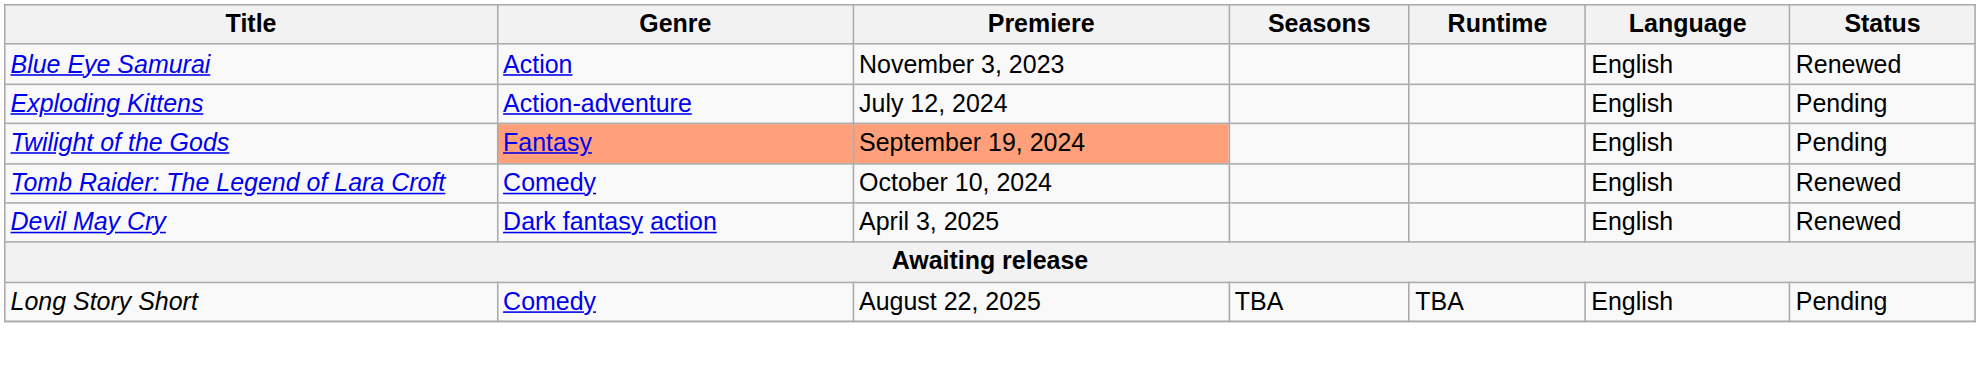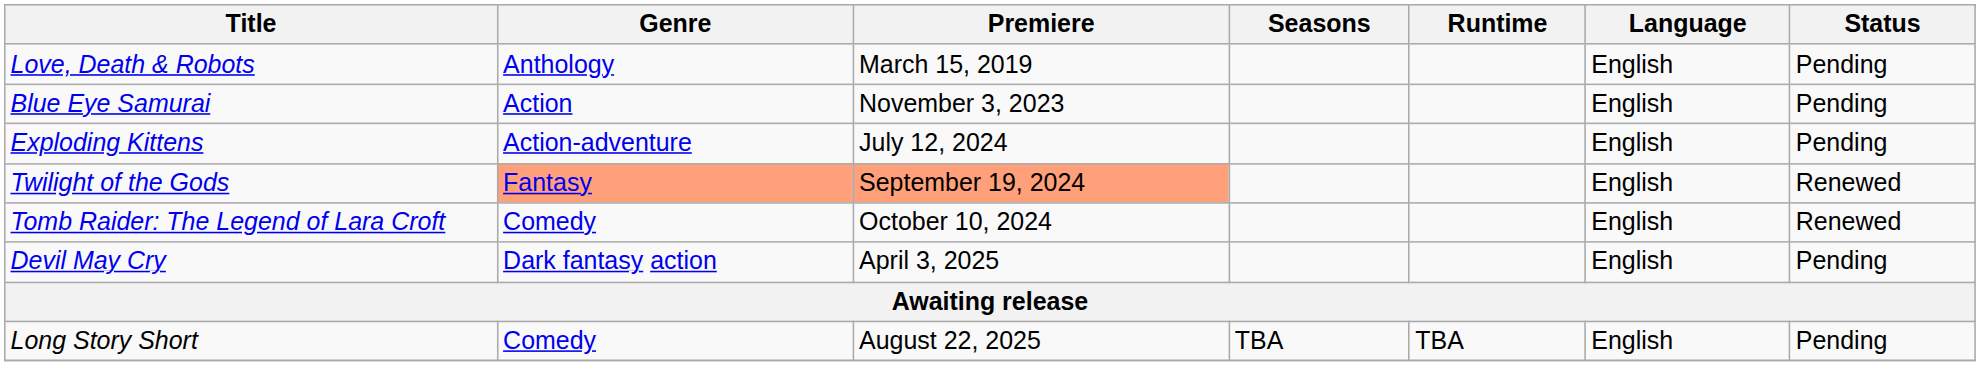+ row: Love, Death & Robots | Anthology | March 15, 2019 | English | Pending
Blue Eye Samurai | Status: Renewed -> Pending
Twilight of the Gods | Status: Pending -> Renewed
Devil May Cry | Status: Renewed -> Pending
